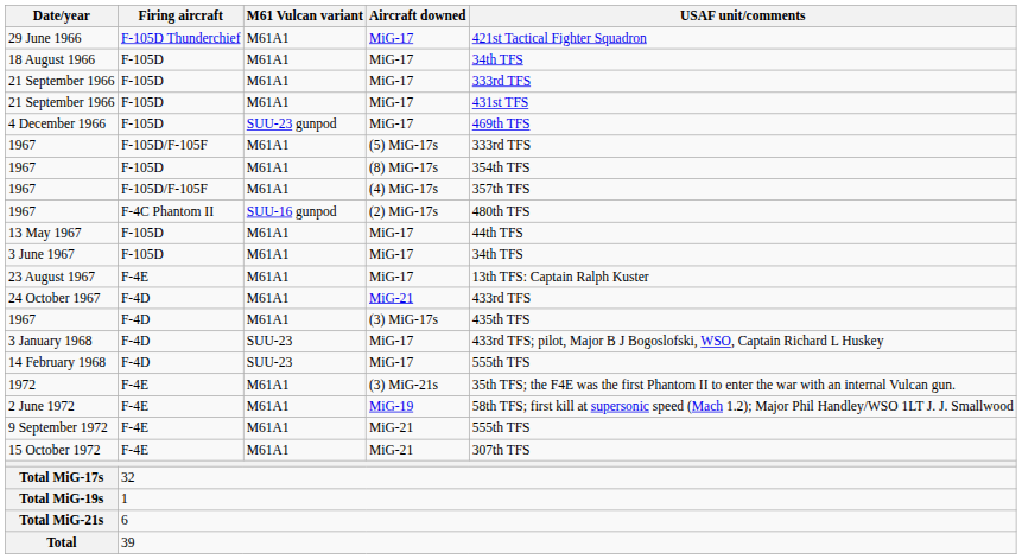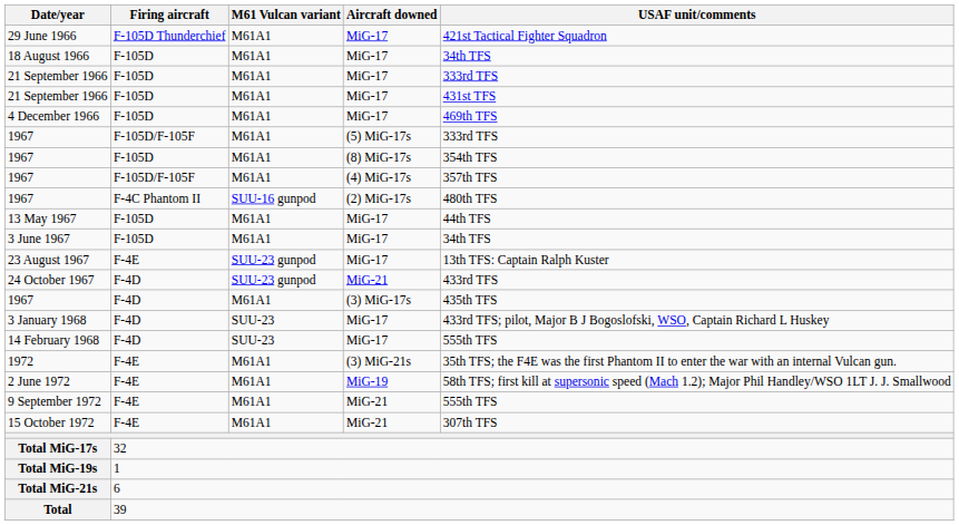4 December 1966 | M61 Vulcan variant: SUU-23 gunpod -> M61A1
23 August 1967 | M61 Vulcan variant: M61A1 -> SUU-23 gunpod
24 October 1967 | M61 Vulcan variant: M61A1 -> SUU-23 gunpod
